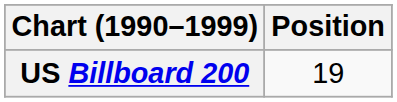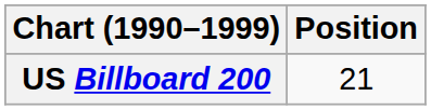US Billboard 200 | Position: 19 -> 21
